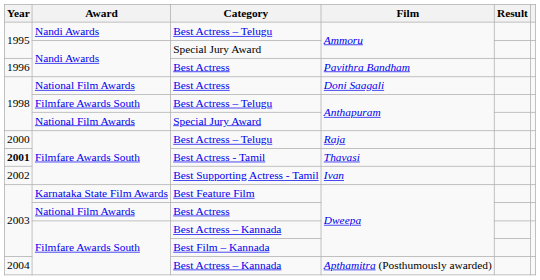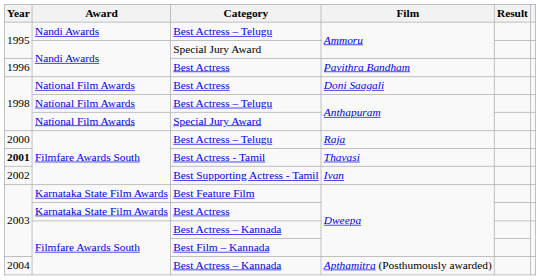Best Actress – Telugu / Anthapuram | Award: Filmfare Awards South -> National Film Awards
Best Actress / Dweepa | Award: National Film Awards -> Karnataka State Film Awards
